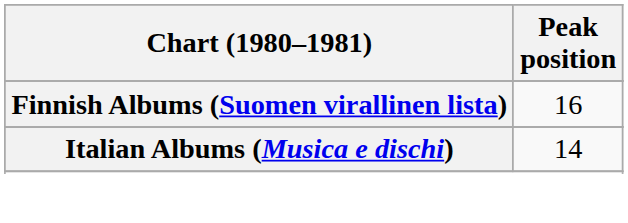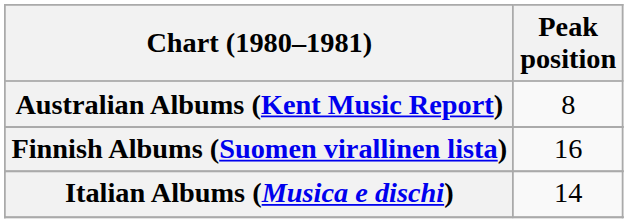+ row: Australian Albums (Kent Music Report) | 8
